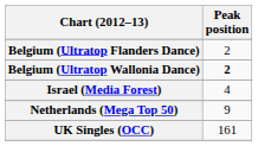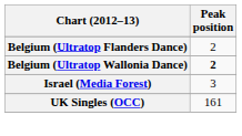Israel (Media Forest) | Peak position: 4 -> 3
- row: Netherlands (Mega Top 50) | 9
